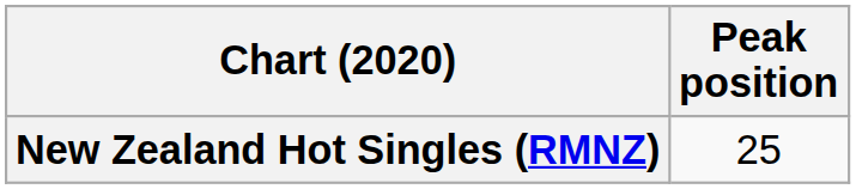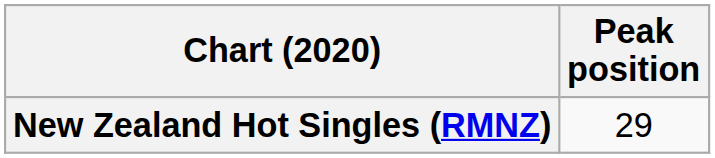New Zealand Hot Singles (RMNZ) | Peak position: 25 -> 29
